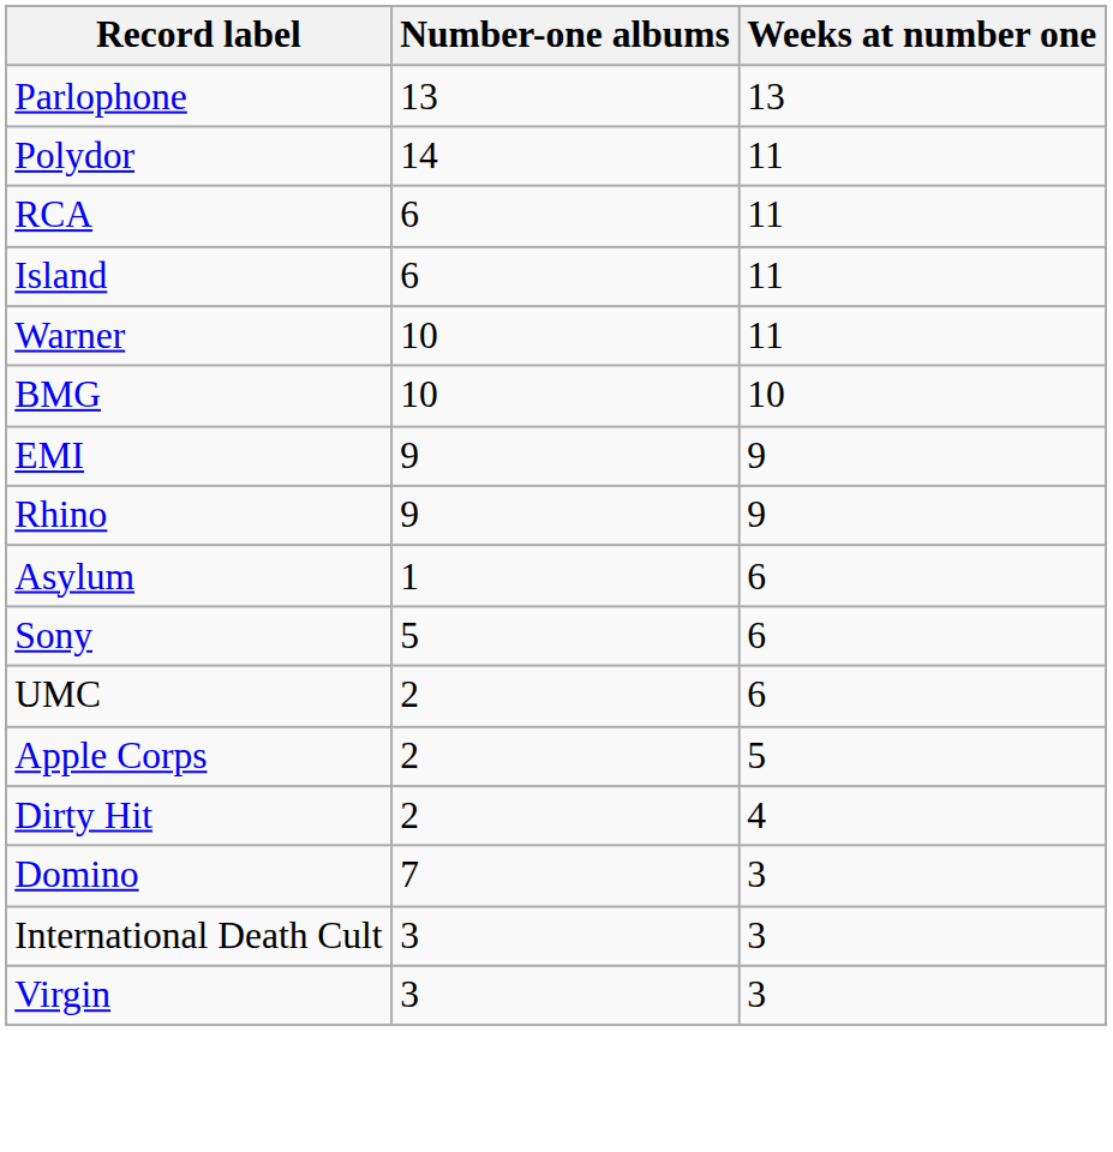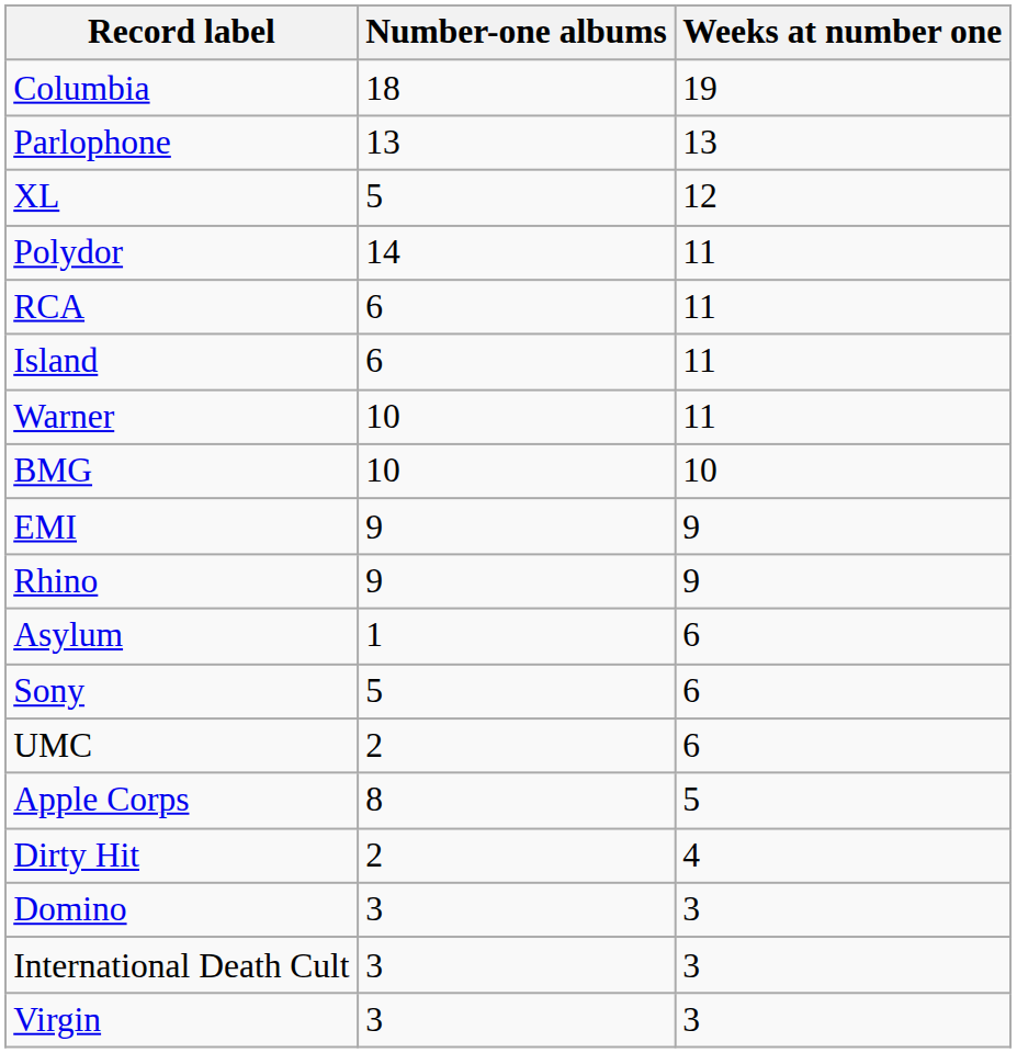+ row: Columbia | 18 | 19
+ row: XL | 5 | 12
Apple Corps | Number-one albums: 2 -> 8
Domino | Number-one albums: 7 -> 3
